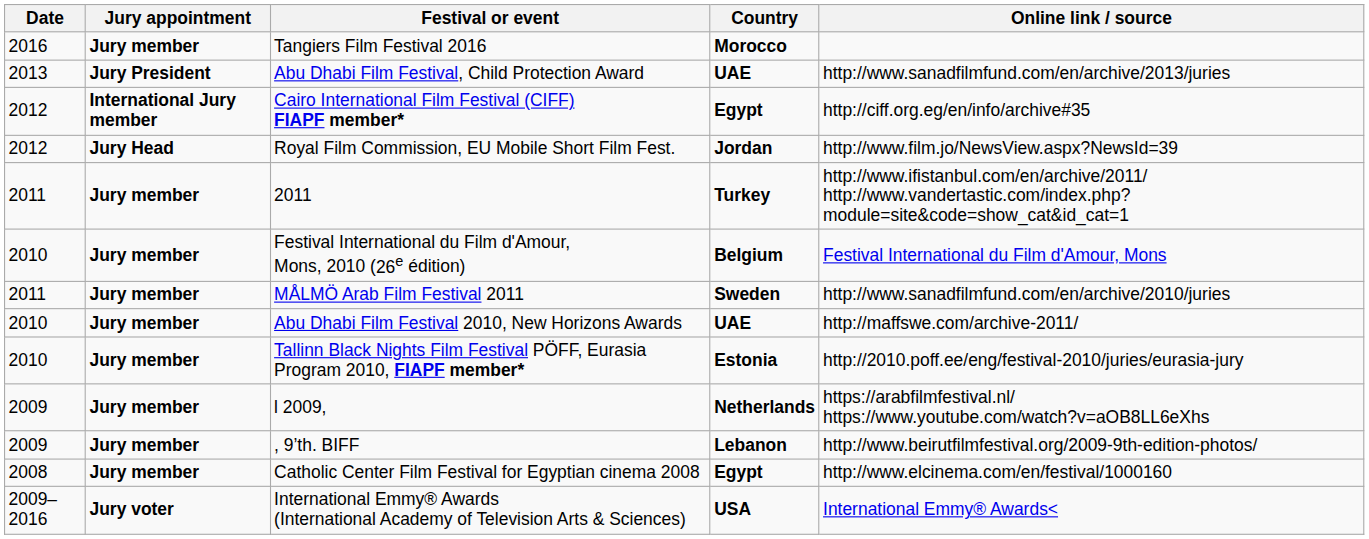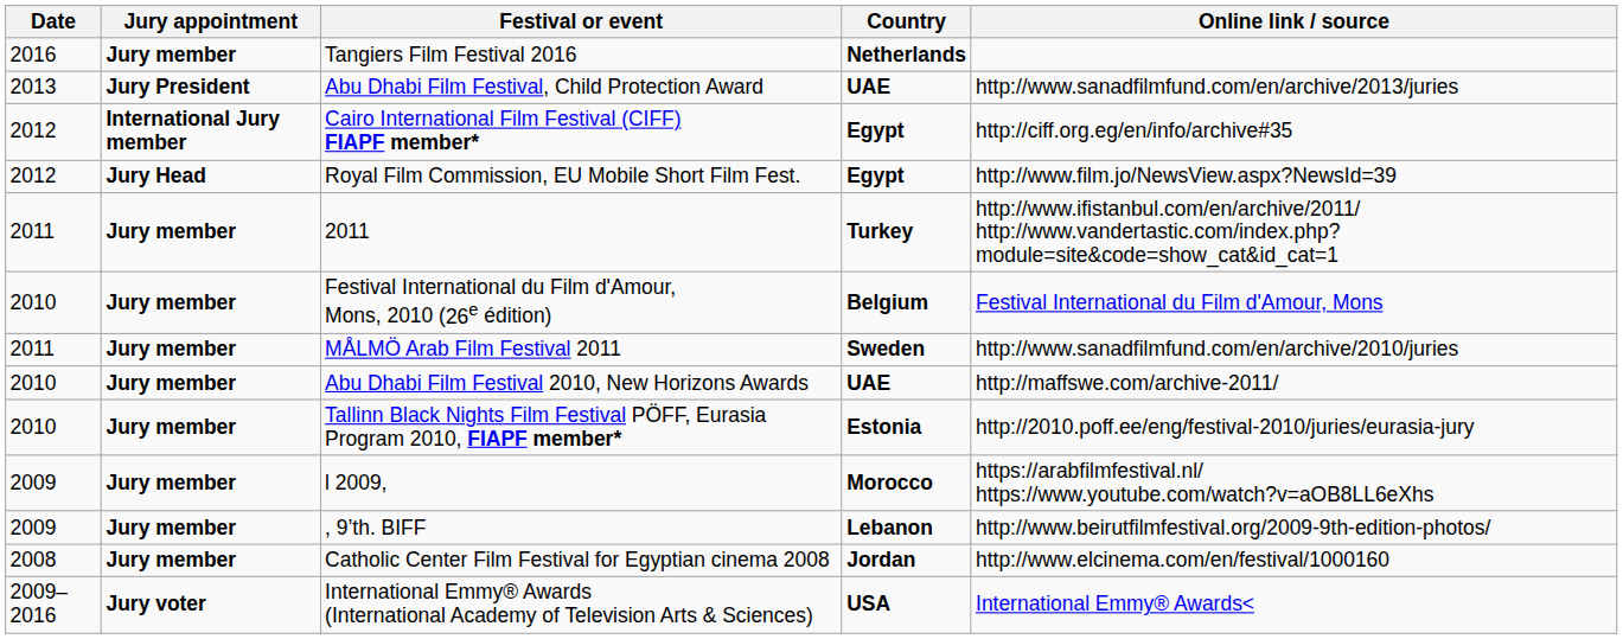Tangiers Film Festival 2016 | Country: Morocco -> Netherlands
Royal Film Commission, EU Mobile Short Film Fest. | Country: Jordan -> Egypt
l 2009, | Country: Netherlands -> Morocco
Catholic Center Film Festival for Egyptian cinema 2008 | Country: Egypt -> Jordan
